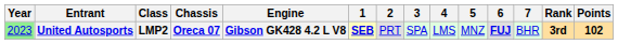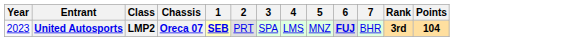- column: Engine | Gibson GK428 4.2 L V8
United Autosports | Year: lightgreen background -> no background
United Autosports | Points: 102 -> 104
